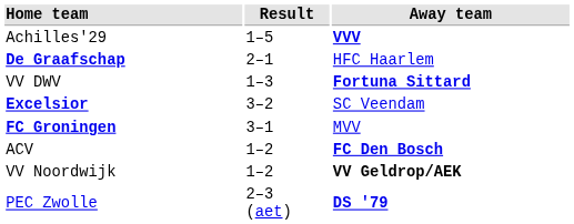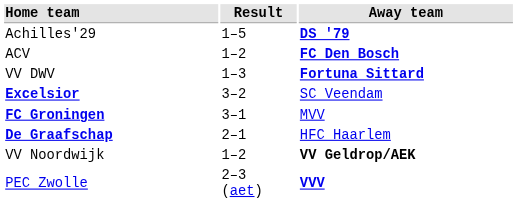Achilles'29 | Away team: VVV -> DS '79
rows swapped: ACV <-> De Graafschap
PEC Zwolle | Away team: DS '79 -> VVV
